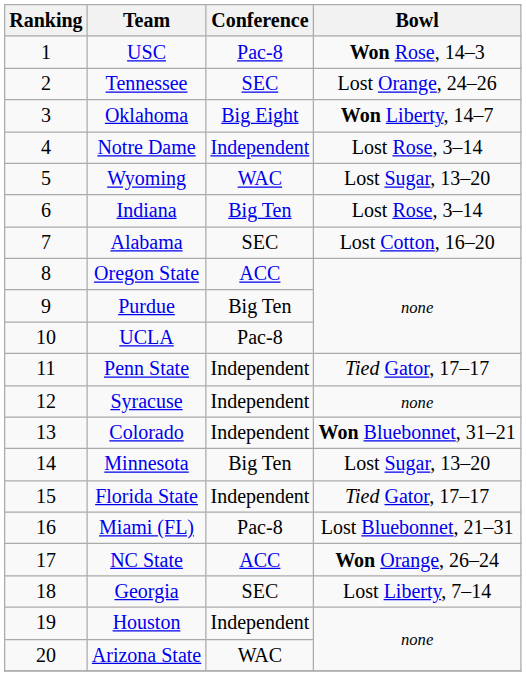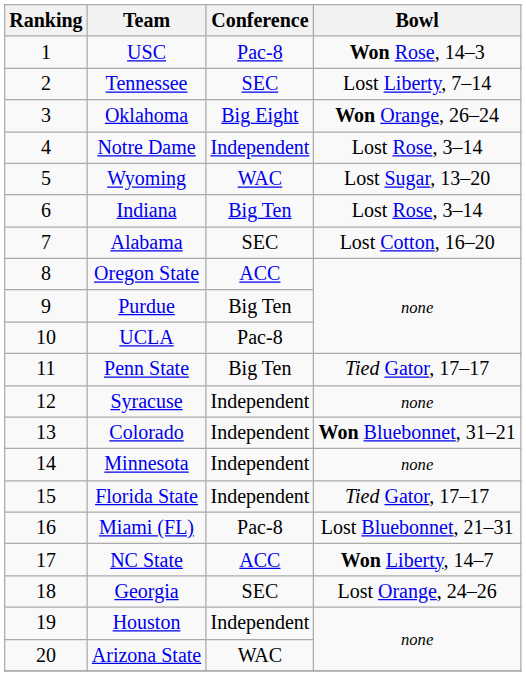Tennessee | Bowl: Lost Orange, 24–26 -> Lost Liberty, 7–14
Oklahoma | Bowl: Won Liberty, 14–7 -> Won Orange, 26–24
Penn State | Conference: Independent -> Big Ten
Minnesota | Conference: Big Ten -> Independent
Minnesota | Bowl: Lost Sugar, 13–20 -> none
NC State | Bowl: Won Orange, 26–24 -> Won Liberty, 14–7
Georgia | Bowl: Lost Liberty, 7–14 -> Lost Orange, 24–26
